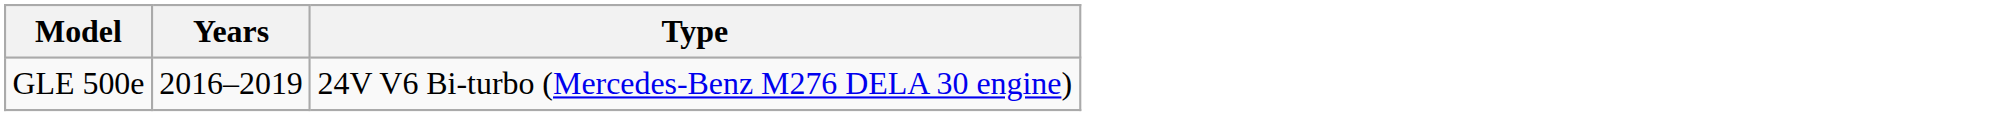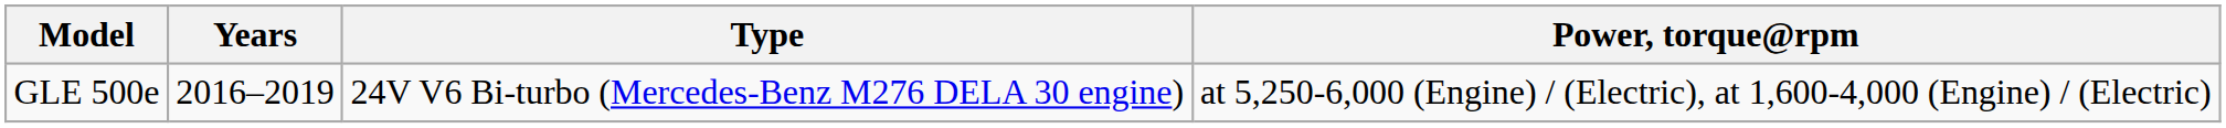+ column: Power, torque@rpm | at 5,250-6,000 (Engine) / (Electric), at 1,600-4,000 (Engine) / (Electric)
